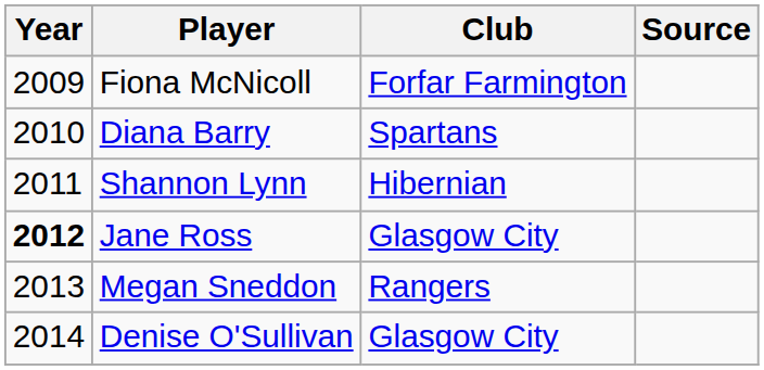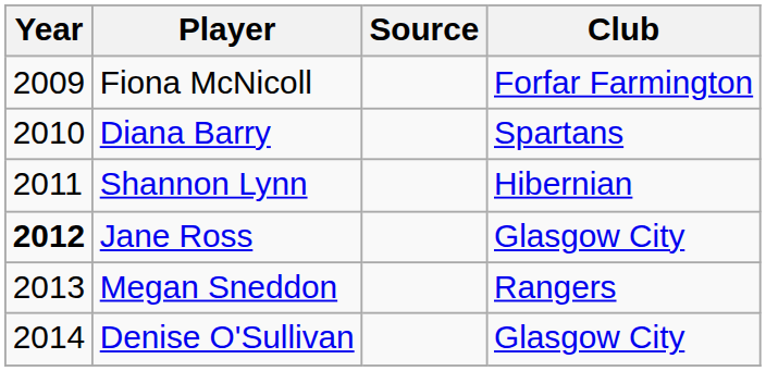columns swapped: Club <-> Source
